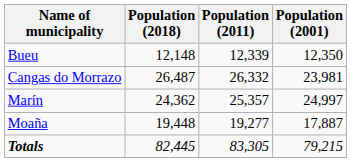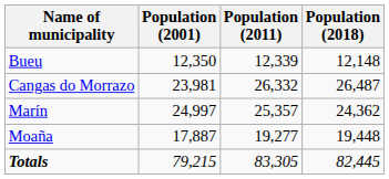columns swapped: Population (2001) <-> Population (2018)
